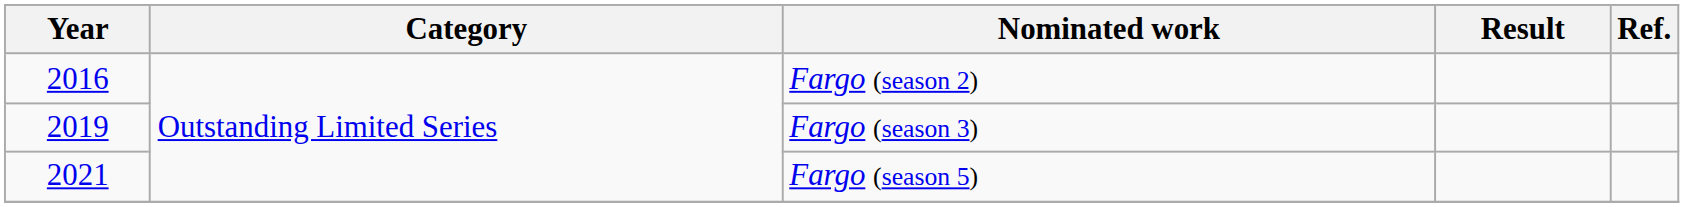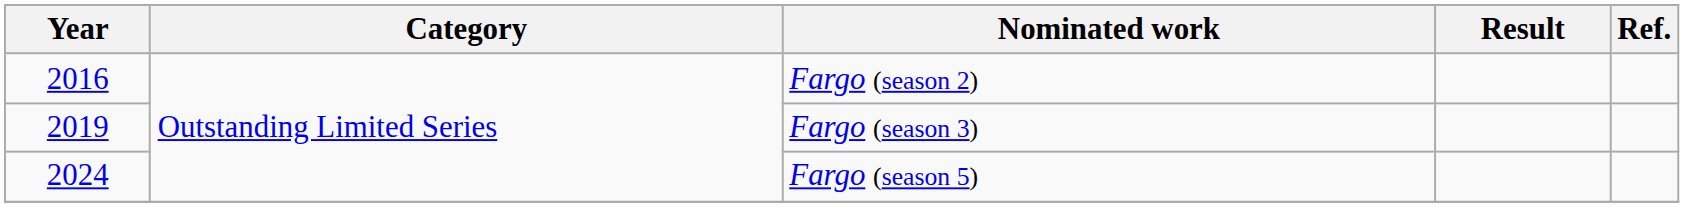Fargo (season 5) | Year: 2021 -> 2024
